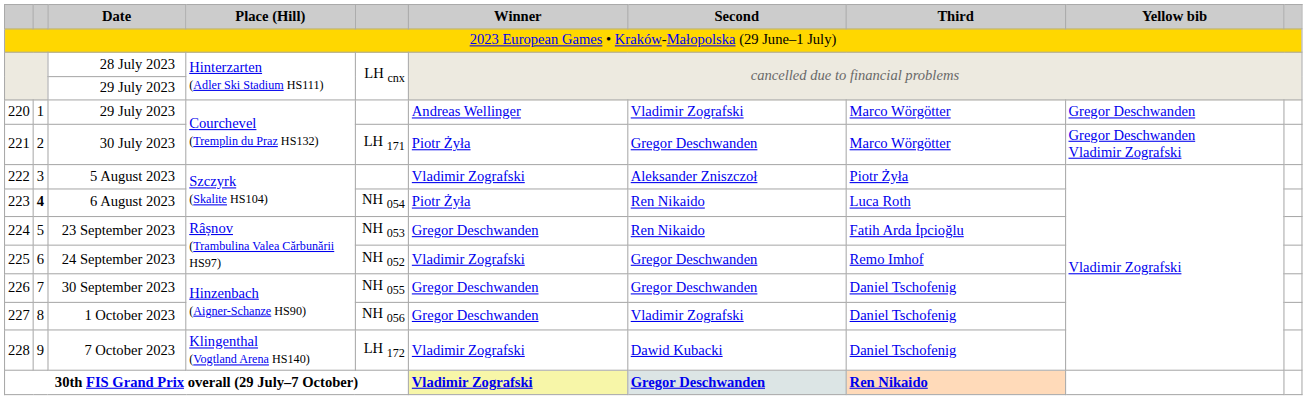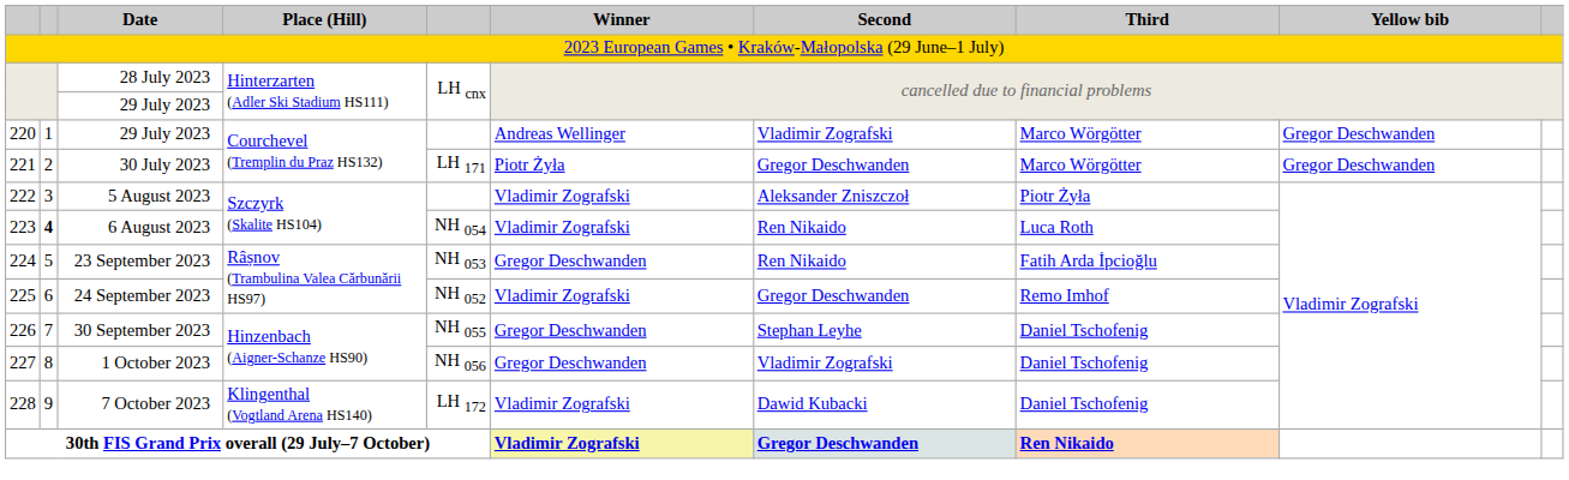30 July 2023 | Yellow bib: Gregor Deschwanden Vladimir Zografski -> Gregor Deschwanden
6 August 2023 | Winner: Piotr Żyła -> Vladimir Zografski
30 September 2023 | Second: Gregor Deschwanden -> Stephan Leyhe
